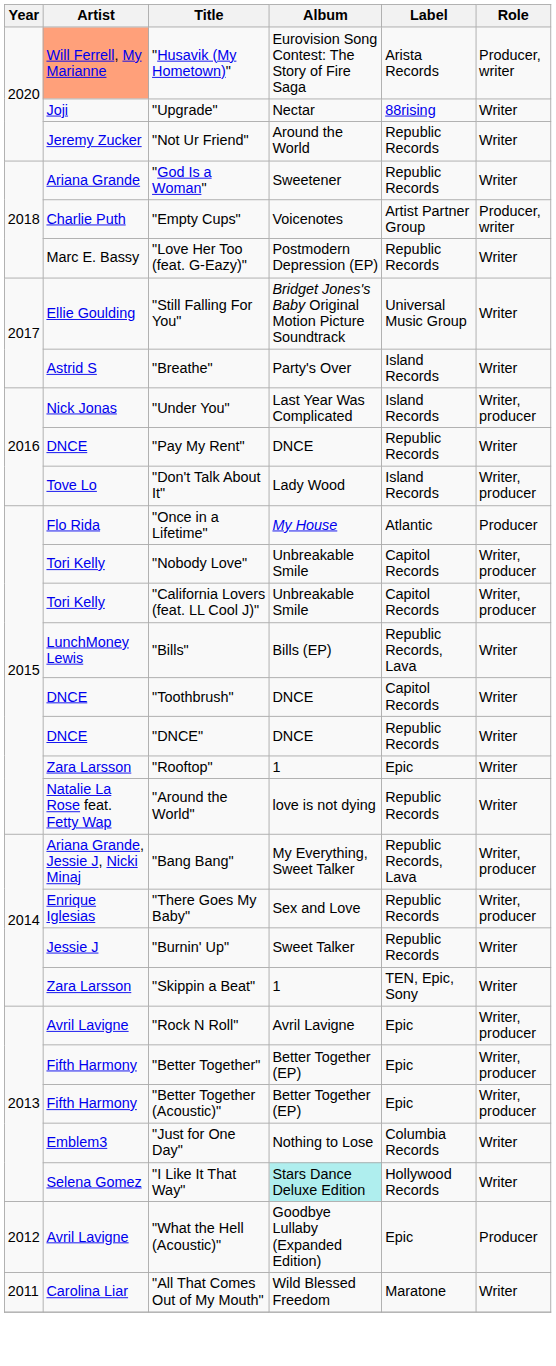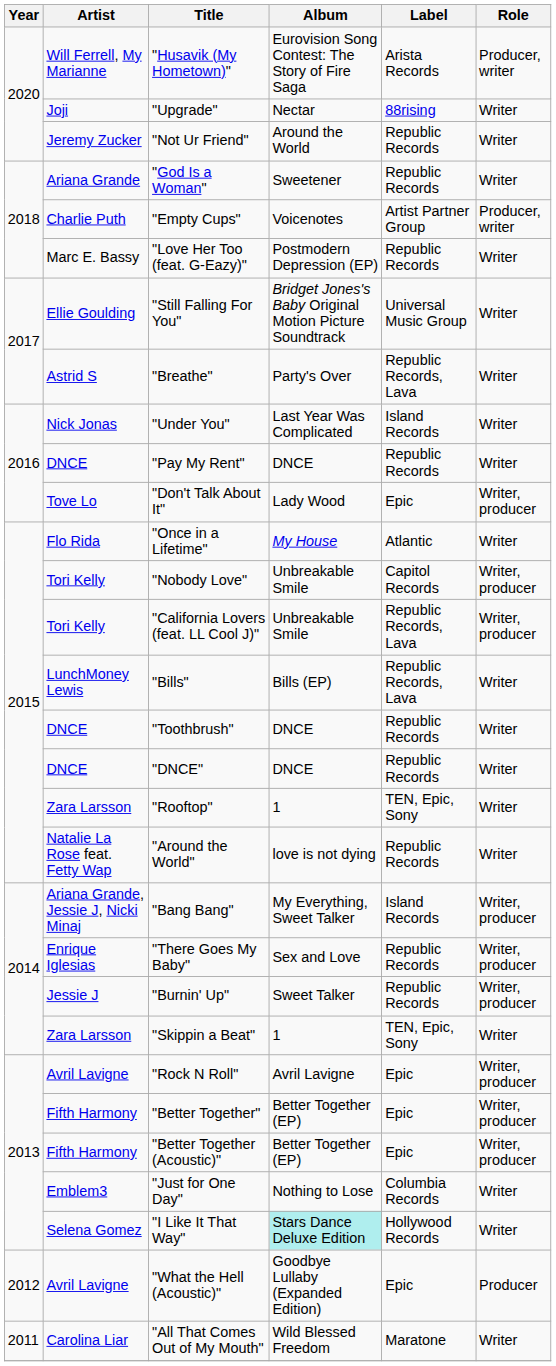"Husavik (My Hometown)" | Artist: lightsalmon background -> no background
"Breathe" | Label: Island Records -> Republic Records, Lava
"Under You" | Role: Writer, producer -> Writer
"Don't Talk About It" | Label: Island Records -> Epic
"Once in a Lifetime" | Role: Producer -> Writer
"California Lovers (feat. LL Cool J)" | Label: Capitol Records -> Republic Records, Lava
"Toothbrush" | Label: Capitol Records -> Republic Records
"Rooftop" | Label: Epic -> TEN, Epic, Sony
"Bang Bang" | Label: Republic Records, Lava -> Island Records
"Burnin' Up" | Role: Writer -> Writer, producer
